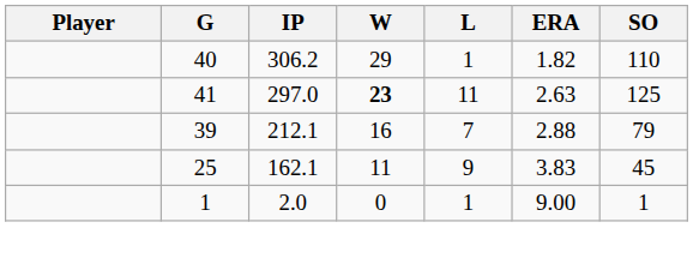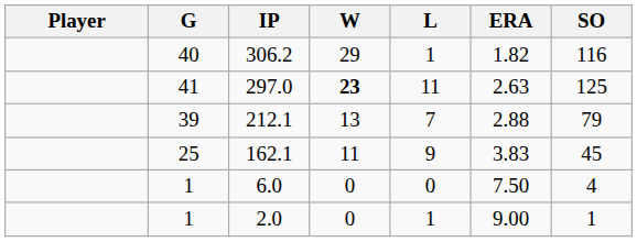306.2 | SO: 110 -> 116
212.1 | W: 16 -> 13
+ row: 1 | 6.0 | 0 | 0 | 7.50 | 4
